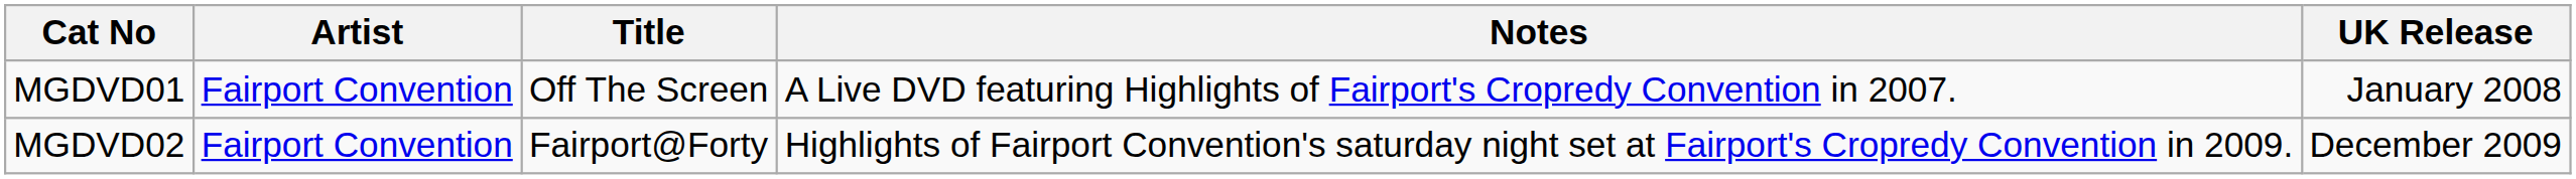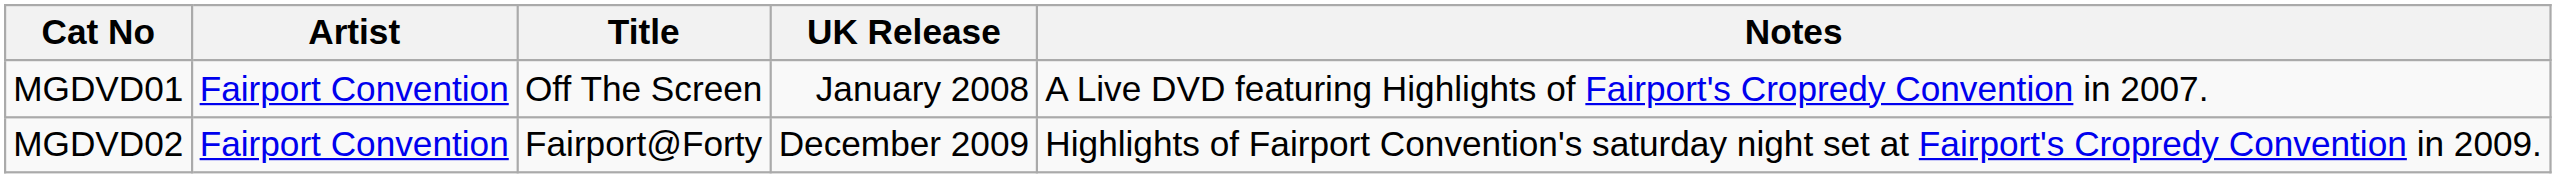columns swapped: UK Release <-> Notes
